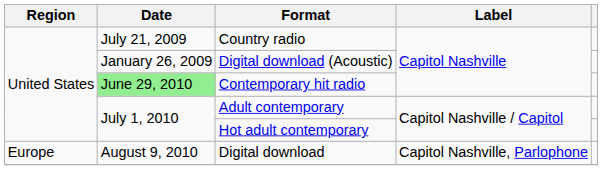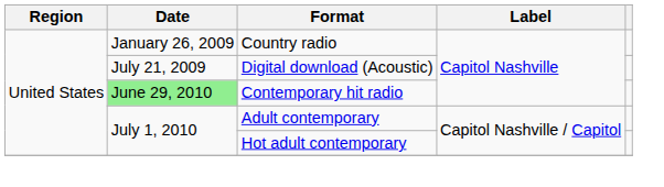Country radio | Date: July 21, 2009 -> January 26, 2009
Digital download (Acoustic) | Date: January 26, 2009 -> July 21, 2009
- row: Europe | August 9, 2010 | Digital download | Capitol Nashville, Parlophone
